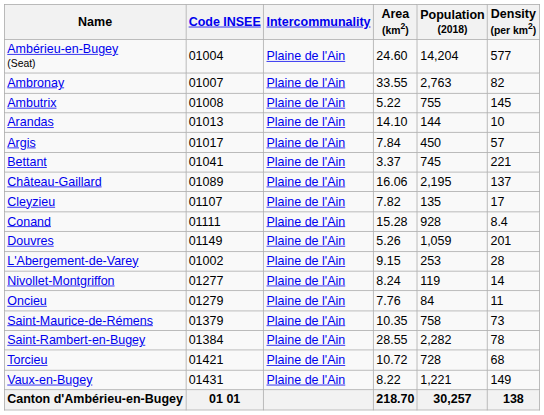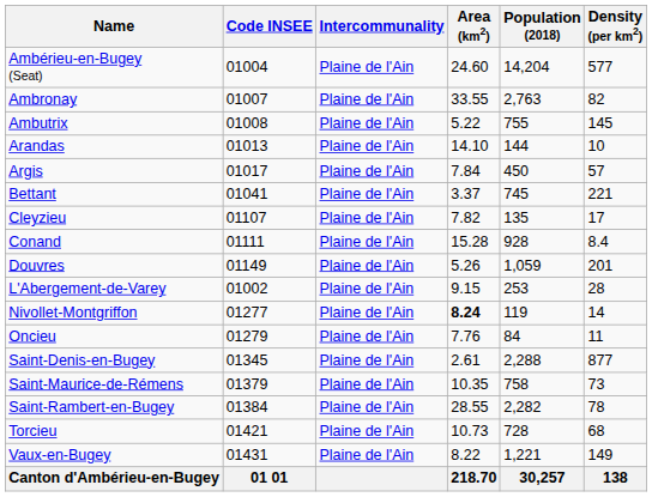- row: Château-Gaillard | 01089 | Plaine de l'Ain | 16.06 | 2,195 | 137
Nivollet-Montgriffon | Area (km2): normal -> bold
+ row: Saint-Denis-en-Bugey | 01345 | Plaine de l'Ain | 2.61 | 2,288 | 877
Torcieu | Area (km2): 10.72 -> 10.73
